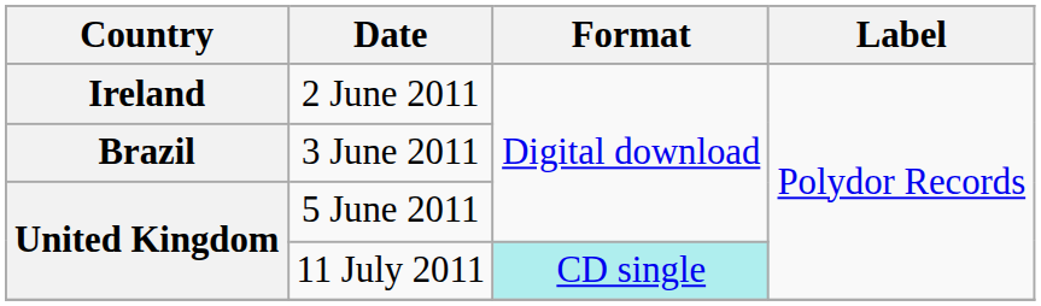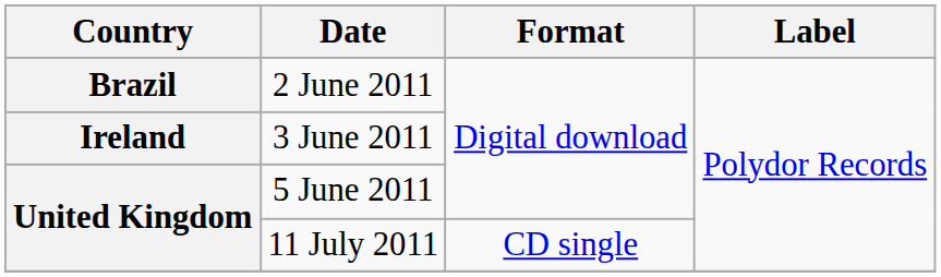2 June 2011 | Country: Ireland -> Brazil
3 June 2011 | Country: Brazil -> Ireland
11 July 2011 | Format: paleturquoise background -> no background
